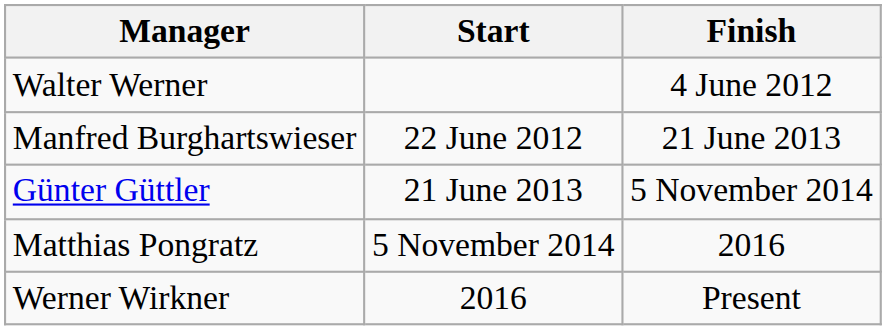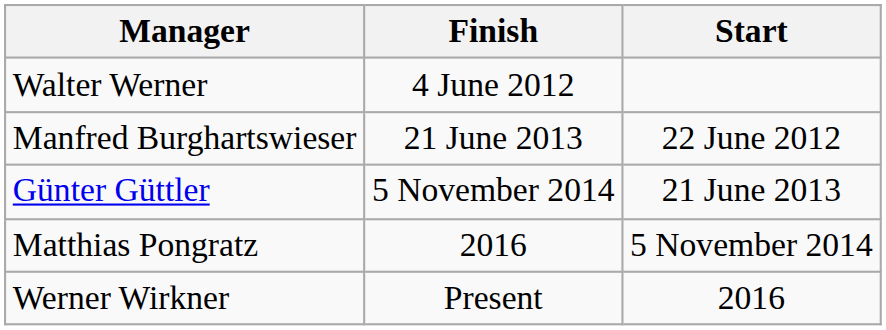columns swapped: Start <-> Finish
